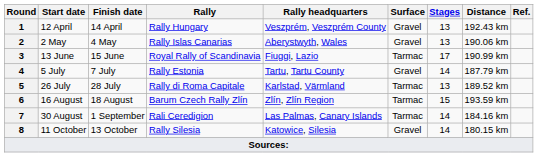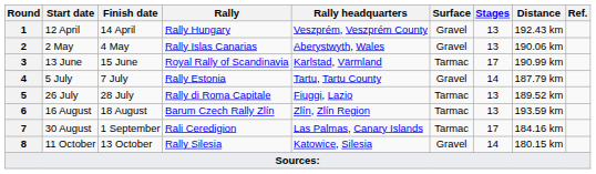13 June | Rally headquarters: Fiuggi, Lazio -> Karlstad, Värmland
26 July | Rally headquarters: Karlstad, Värmland -> Fiuggi, Lazio
16 August | Stages: 15 -> 13
30 August | Stages: 14 -> 17
